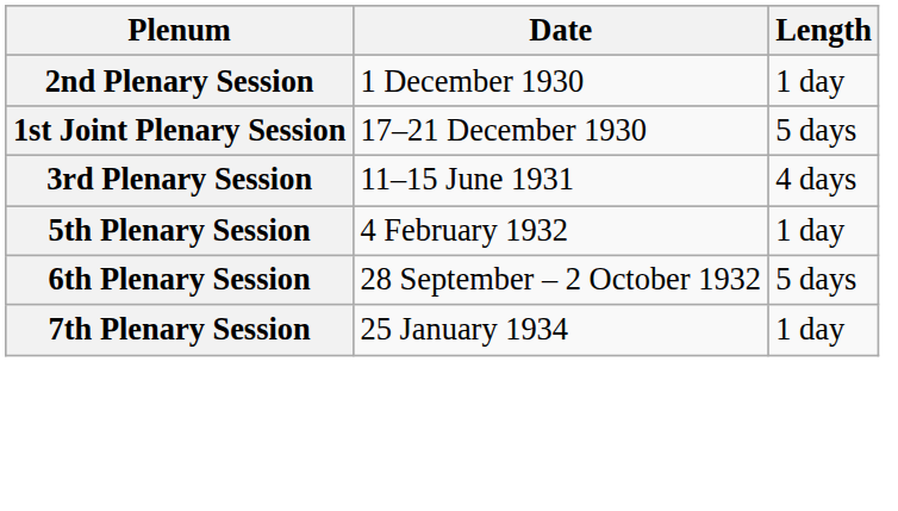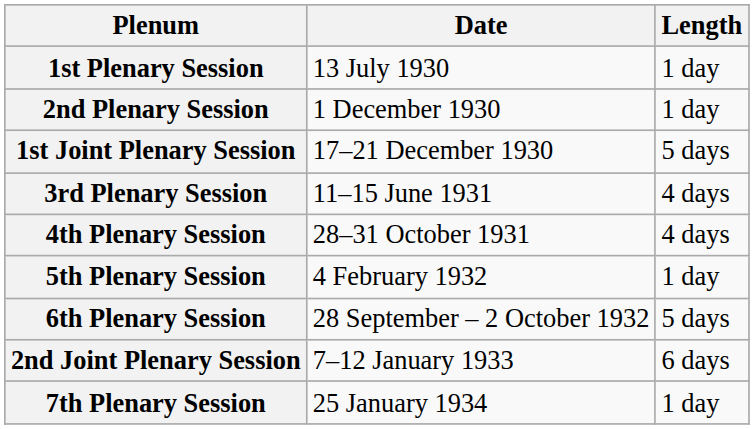+ row: 1st Plenary Session | 13 July 1930 | 1 day
+ row: 4th Plenary Session | 28–31 October 1931 | 4 days
+ row: 2nd Joint Plenary Session | 7–12 January 1933 | 6 days
